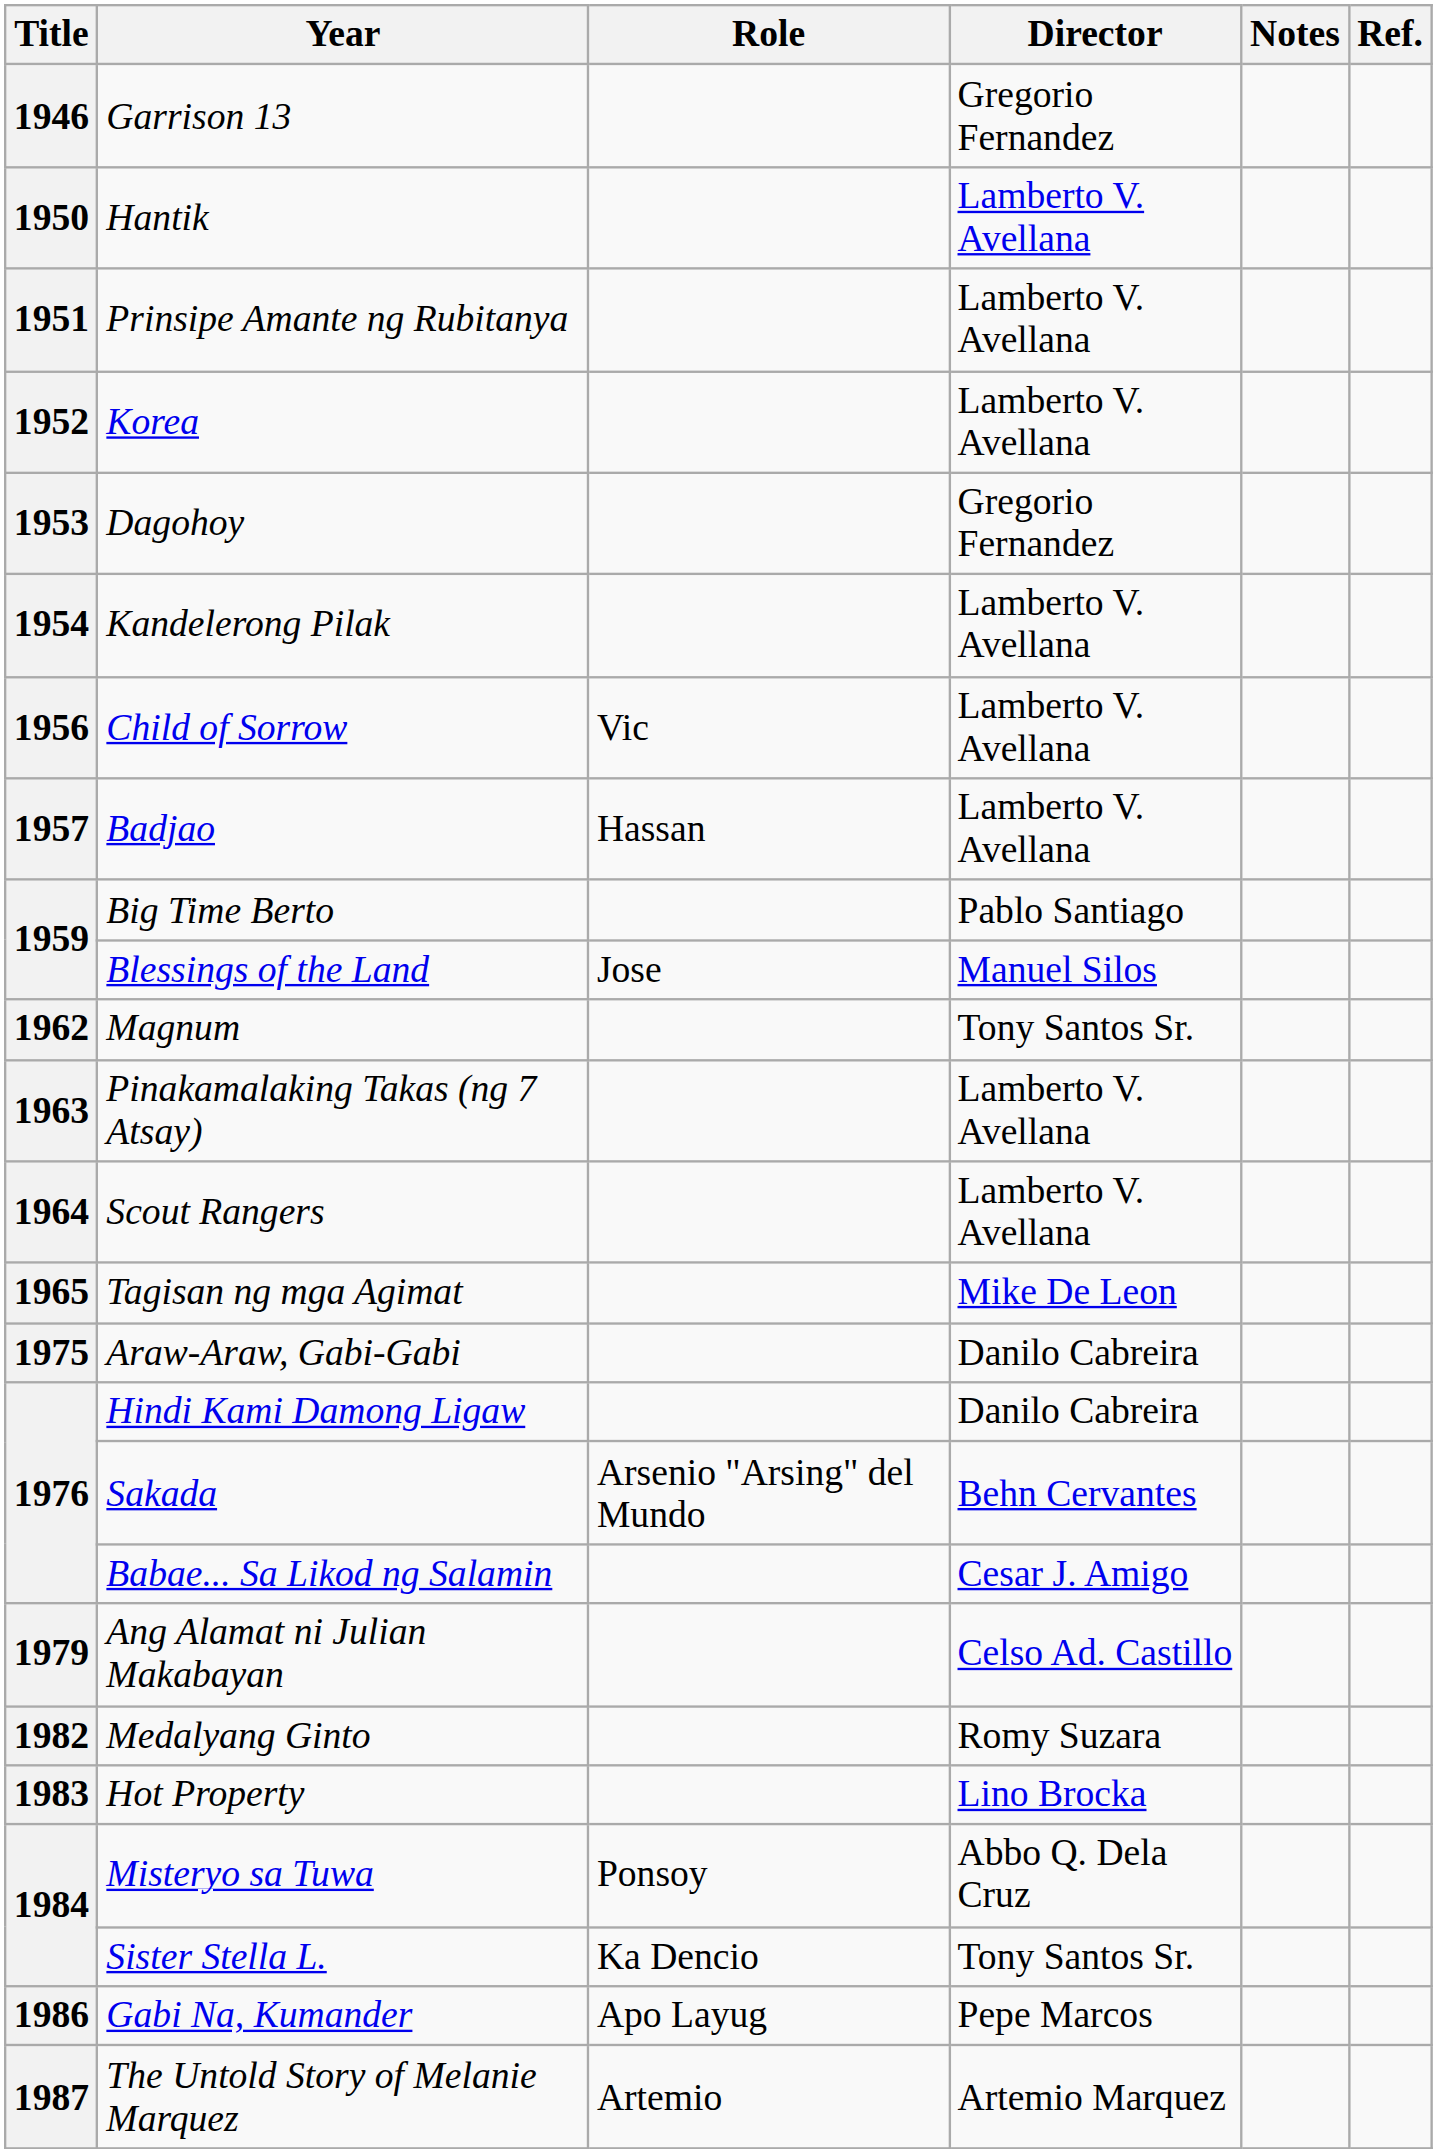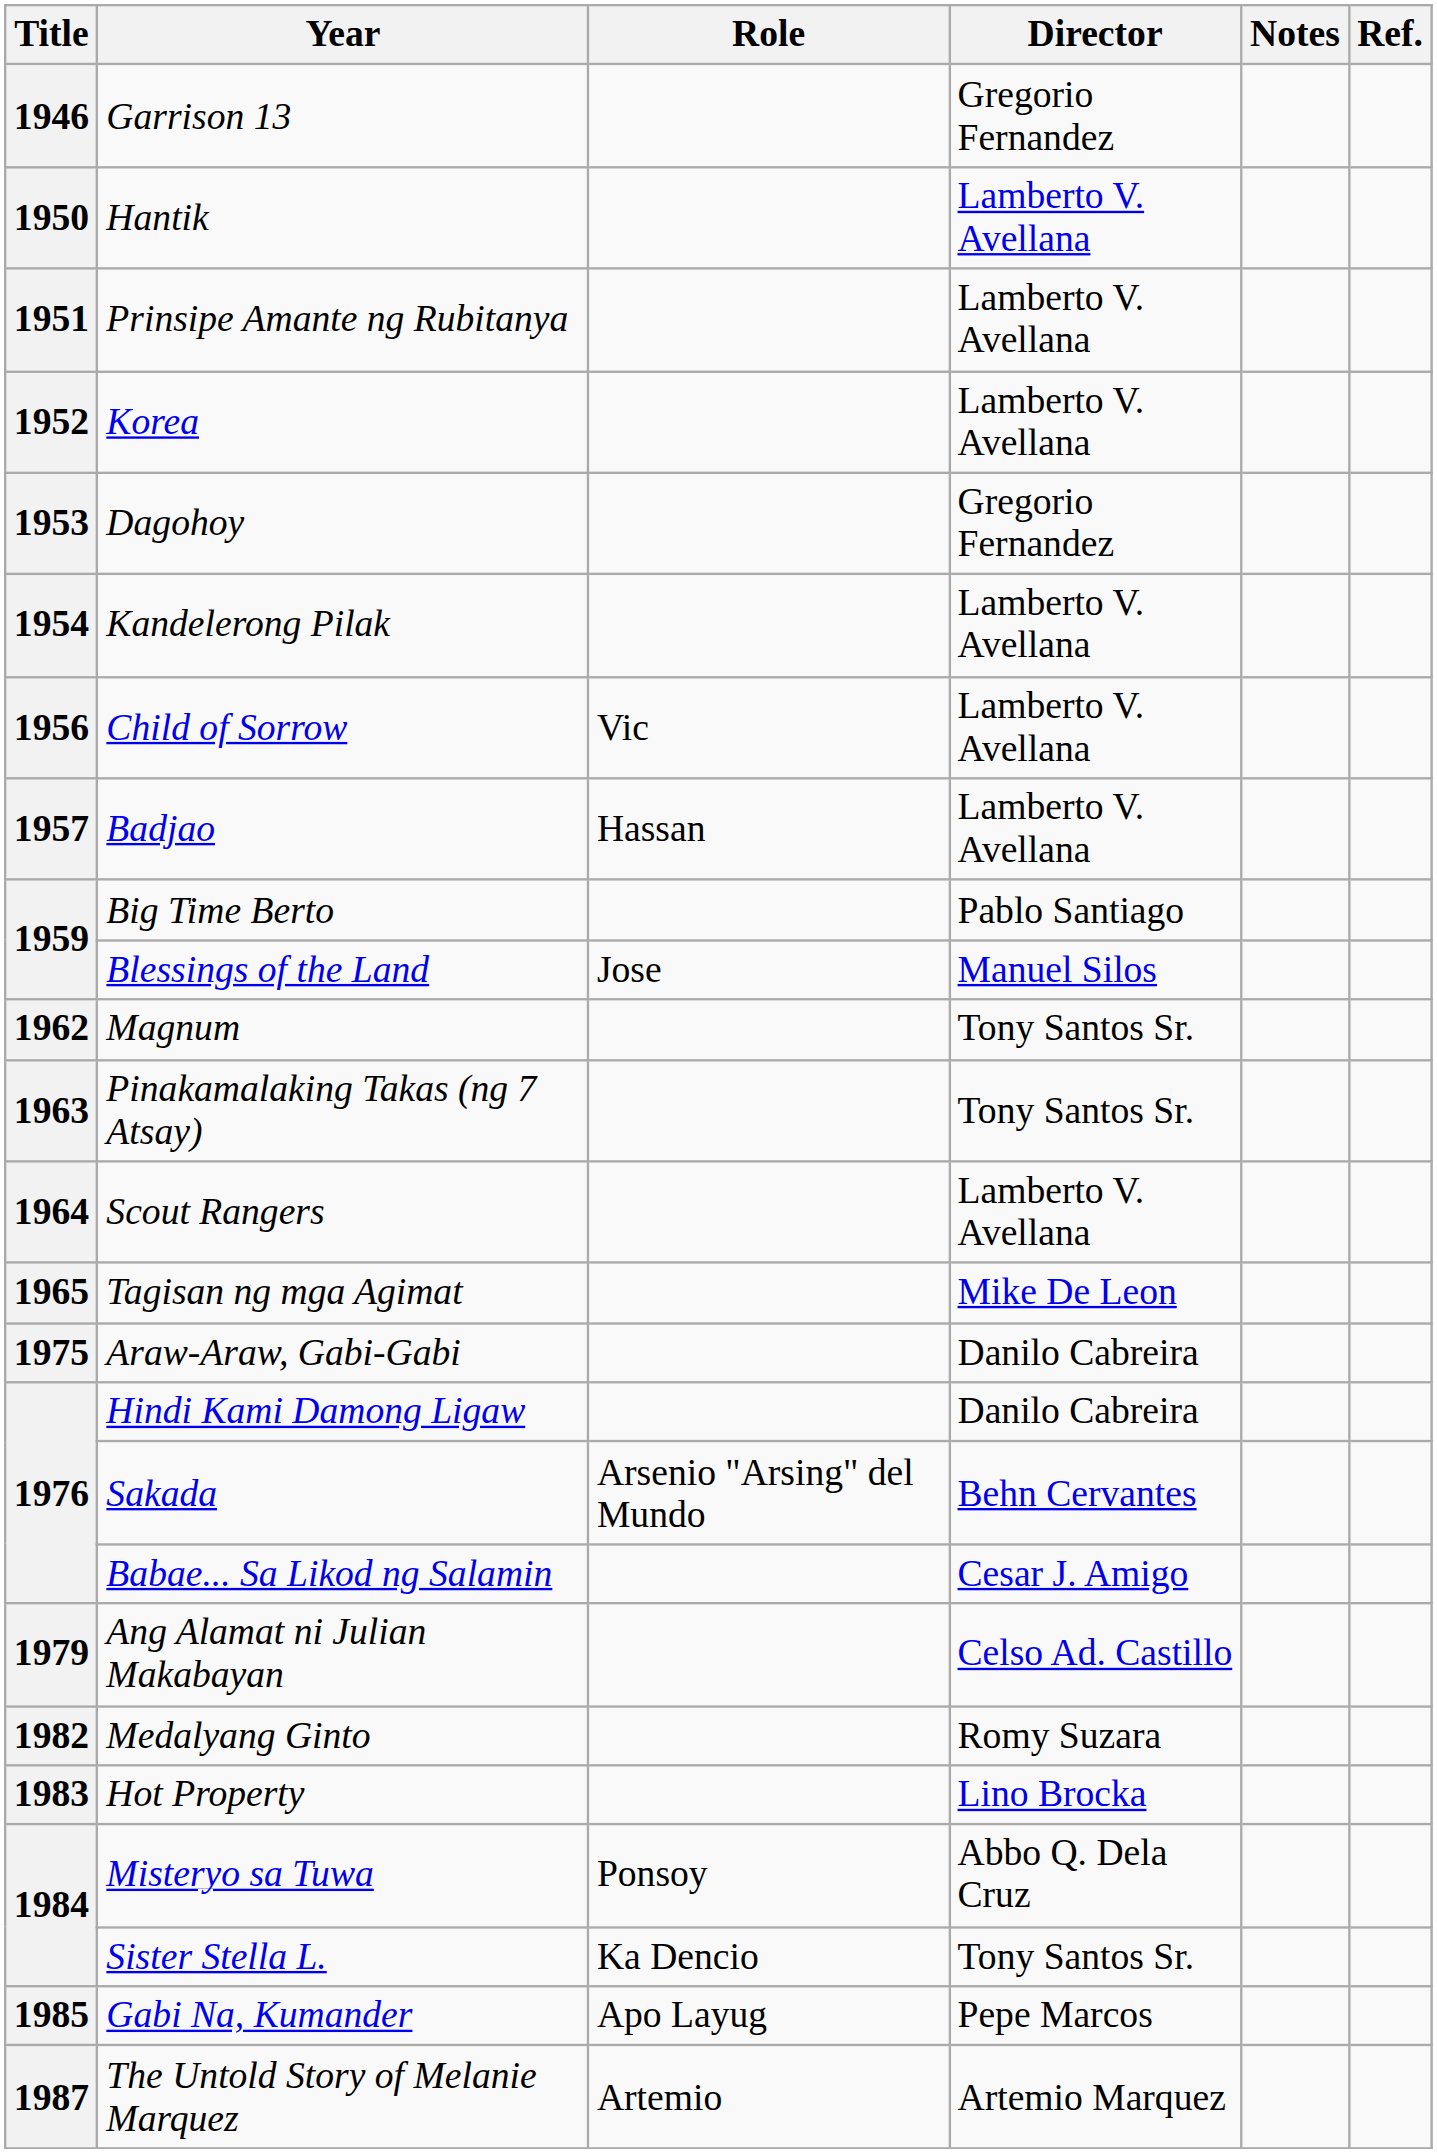Pinakamalaking Takas (ng 7 Atsay) | Director: Lamberto V. Avellana -> Tony Santos Sr.
Gabi Na, Kumander | Title: 1986 -> 1985
